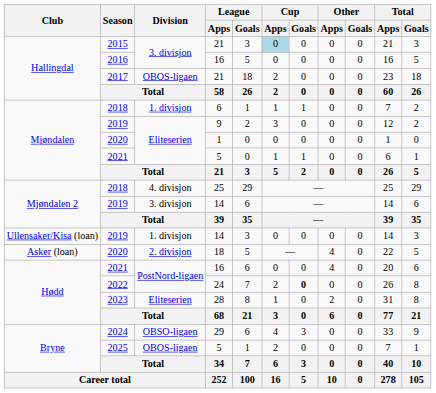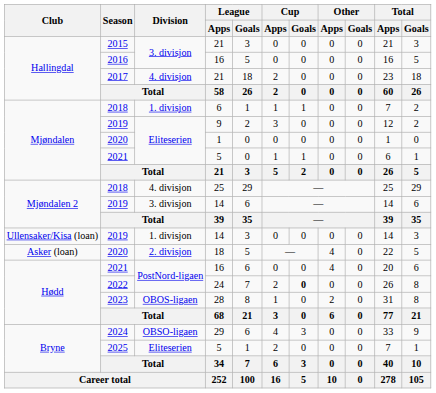2015 / 21 | Cup / Apps: lightblue background -> no background
2017 / 21 | Division: OBOS-ligaen -> 4. divisjon
28 | Division: Eliteserien -> OBOS-ligaen
2025 / 5 | Division: OBOS-ligaen -> Eliteserien
